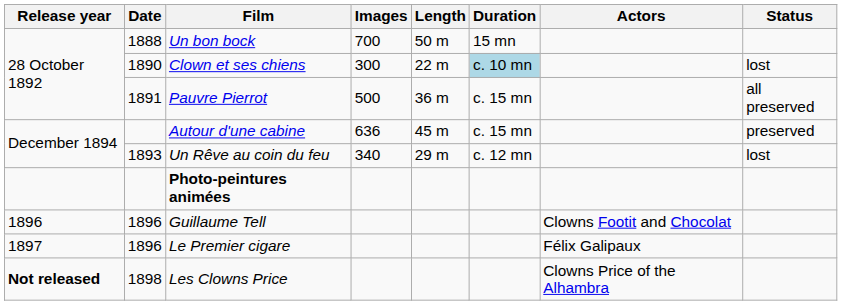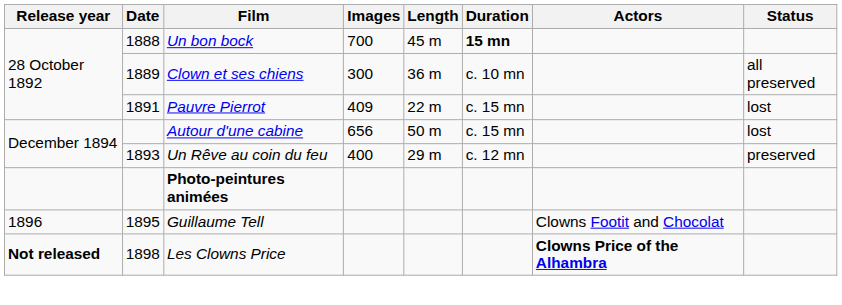Un bon bock | Length: 50 m -> 45 m
Un bon bock | Duration: normal -> bold
Clown et ses chiens | Date: 1890 -> 1889
Clown et ses chiens | Length: 22 m -> 36 m
Clown et ses chiens | Duration: lightblue background -> no background
Clown et ses chiens | Status: lost -> all preserved
Pauvre Pierrot | Images: 500 -> 409
Pauvre Pierrot | Length: 36 m -> 22 m
Pauvre Pierrot | Status: all preserved -> lost
Autour d'une cabine | Images: 636 -> 656
Autour d'une cabine | Length: 45 m -> 50 m
Autour d'une cabine | Status: preserved -> lost
Un Rêve au coin du feu | Images: 340 -> 400
Un Rêve au coin du feu | Status: lost -> preserved
Guillaume Tell | Date: 1896 -> 1895
- row: 1897 | 1896 | Le Premier cigare | Félix Galipaux
Les Clowns Price | Actors: normal -> bold
